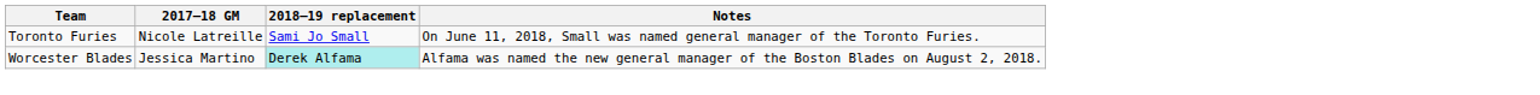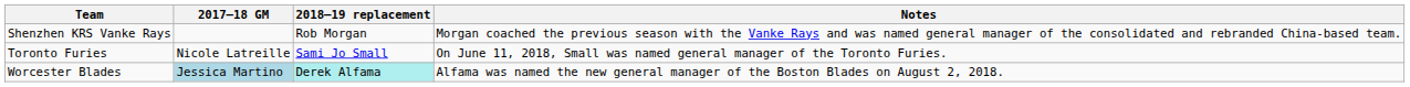+ row: Shenzhen KRS Vanke Rays | Rob Morgan | Morgan coached the previous season with the Vanke Rays and was named general manager of the consolidated and rebranded China-based team.
Worcester Blades | 2017–18 GM: no background -> lightblue background
